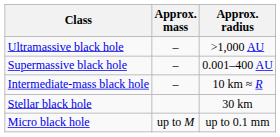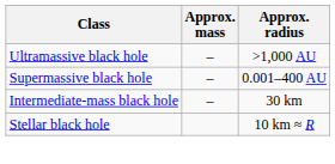Intermediate-mass black hole | Approx. radius: 10 km ≈ R -> 30 km
Stellar black hole | Approx. radius: 30 km -> 10 km ≈ R
- row: Micro black hole | up to M | up to 0.1 mm
